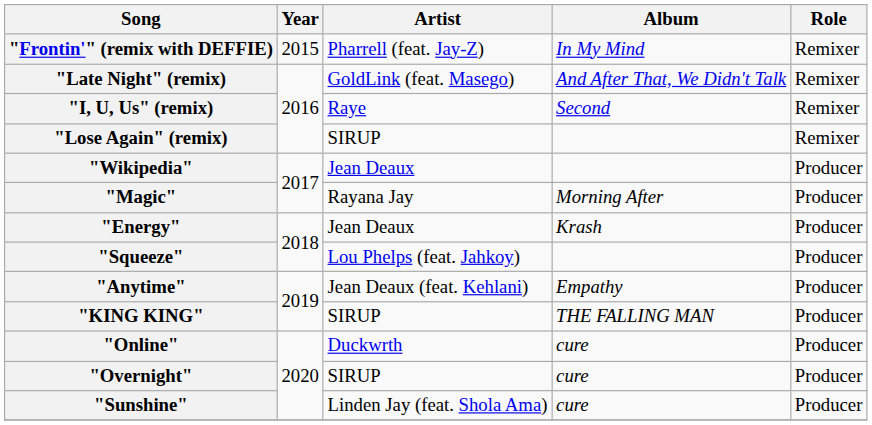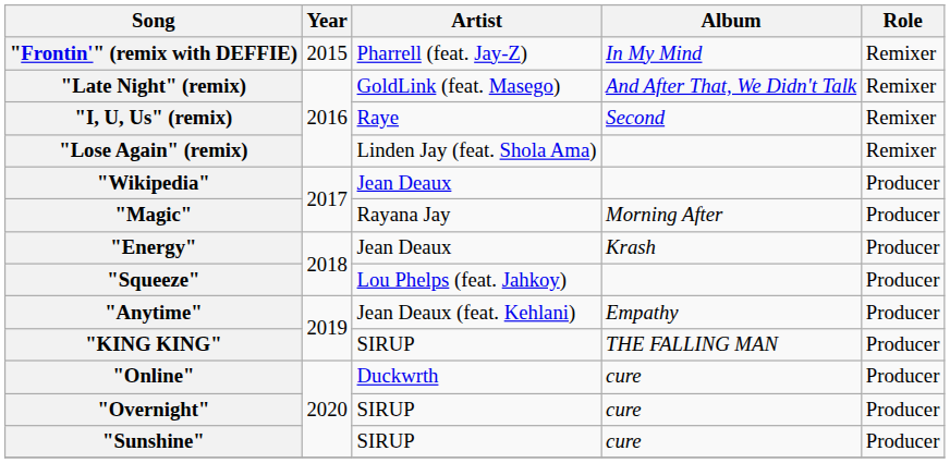"Lose Again" (remix) | Artist: SIRUP -> Linden Jay (feat. Shola Ama)
"Sunshine" | Artist: Linden Jay (feat. Shola Ama) -> SIRUP
